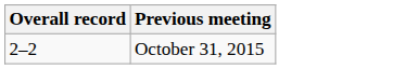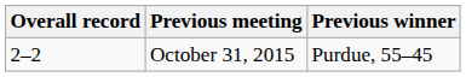+ column: Previous winner | Purdue, 55–45
